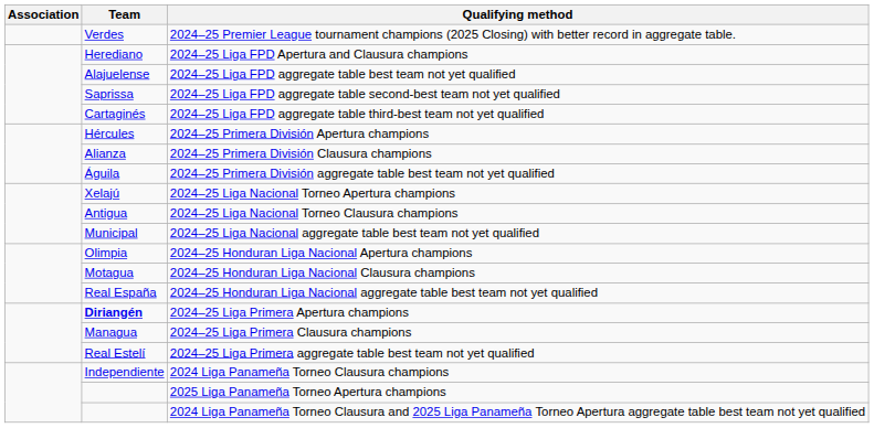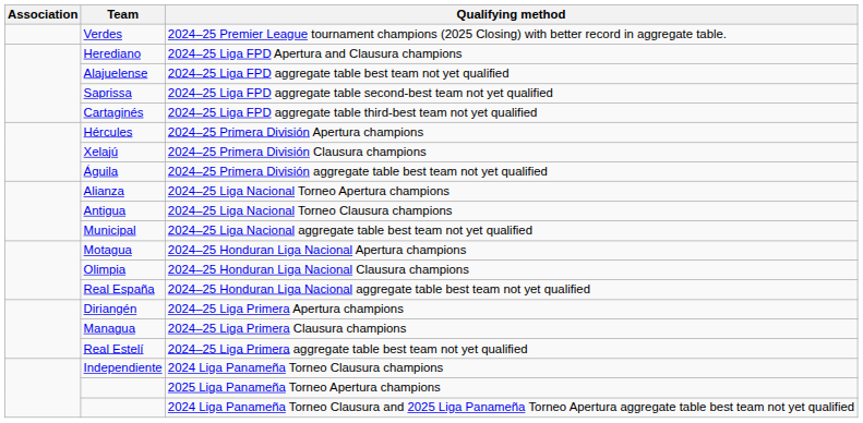2024–25 Primera División Clausura champions | Team: Alianza -> Xelajú
2024–25 Liga Nacional Torneo Apertura champions | Team: Xelajú -> Alianza
2024–25 Honduran Liga Nacional Apertura champions | Team: Olimpia -> Motagua
2024–25 Honduran Liga Nacional Clausura champions | Team: Motagua -> Olimpia
2024–25 Liga Primera Apertura champions | Team: bold -> normal
